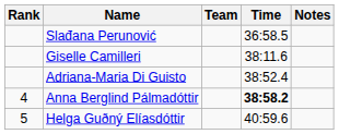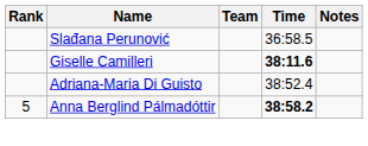Giselle Camilleri | Time: normal -> bold
Anna Berglind Pálmadóttir | Rank: 4 -> 5
- row: 5 | Helga Guðný Elíasdóttir | 40:59.6
